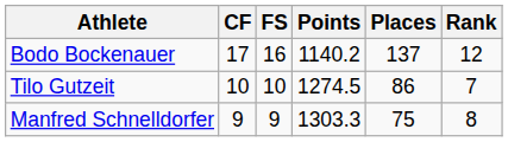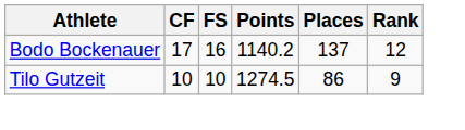Tilo Gutzeit | Rank: 7 -> 9
- row: Manfred Schnelldorfer | 9 | 9 | 1303.3 | 75 | 8
